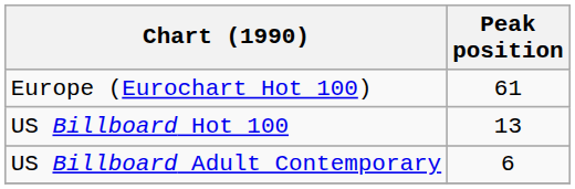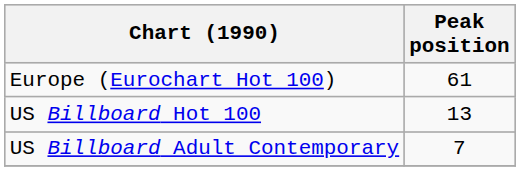US Billboard Adult Contemporary | Peak position: 6 -> 7
